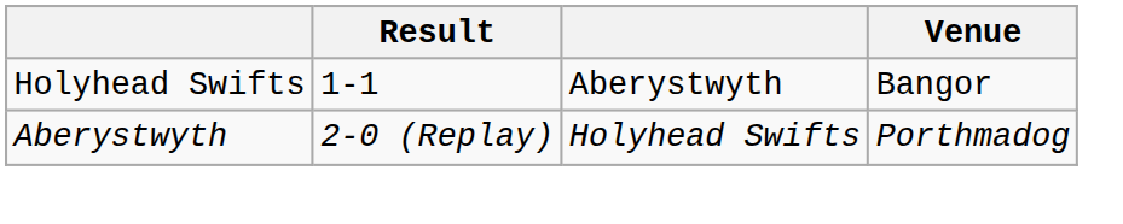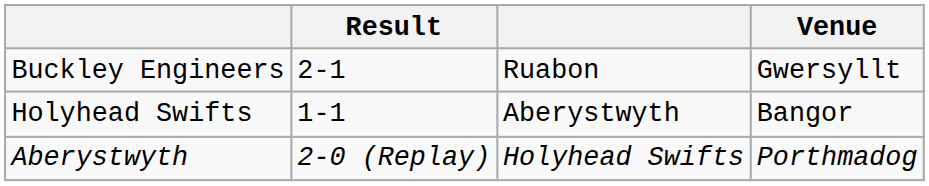+ row: Buckley Engineers | 2-1 | Ruabon | Gwersyllt
